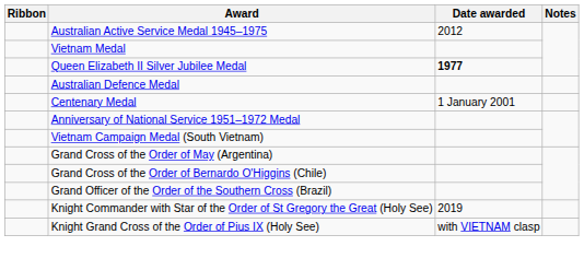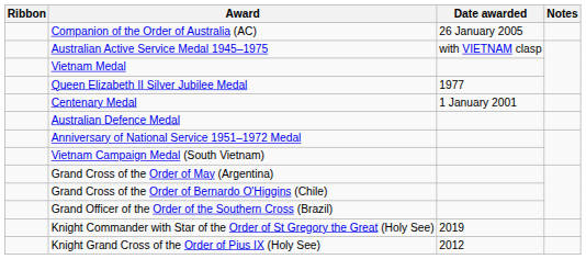+ row: Companion of the Order of Australia (AC) | 26 January 2005
Australian Active Service Medal 1945–1975 | Date awarded: 2012 -> with VIETNAM clasp
Queen Elizabeth II Silver Jubilee Medal | Date awarded: bold -> normal
rows swapped: Centenary Medal <-> Australian Defence Medal
Knight Grand Cross of the Order of Pius IX (Holy See) | Date awarded: with VIETNAM clasp -> 2012
